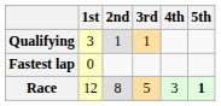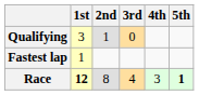Qualifying | 3rd: 1 -> 0
Fastest lap | 1st: 0 -> 1
Race | 1st: normal -> bold
Race | 3rd: 5 -> 4
